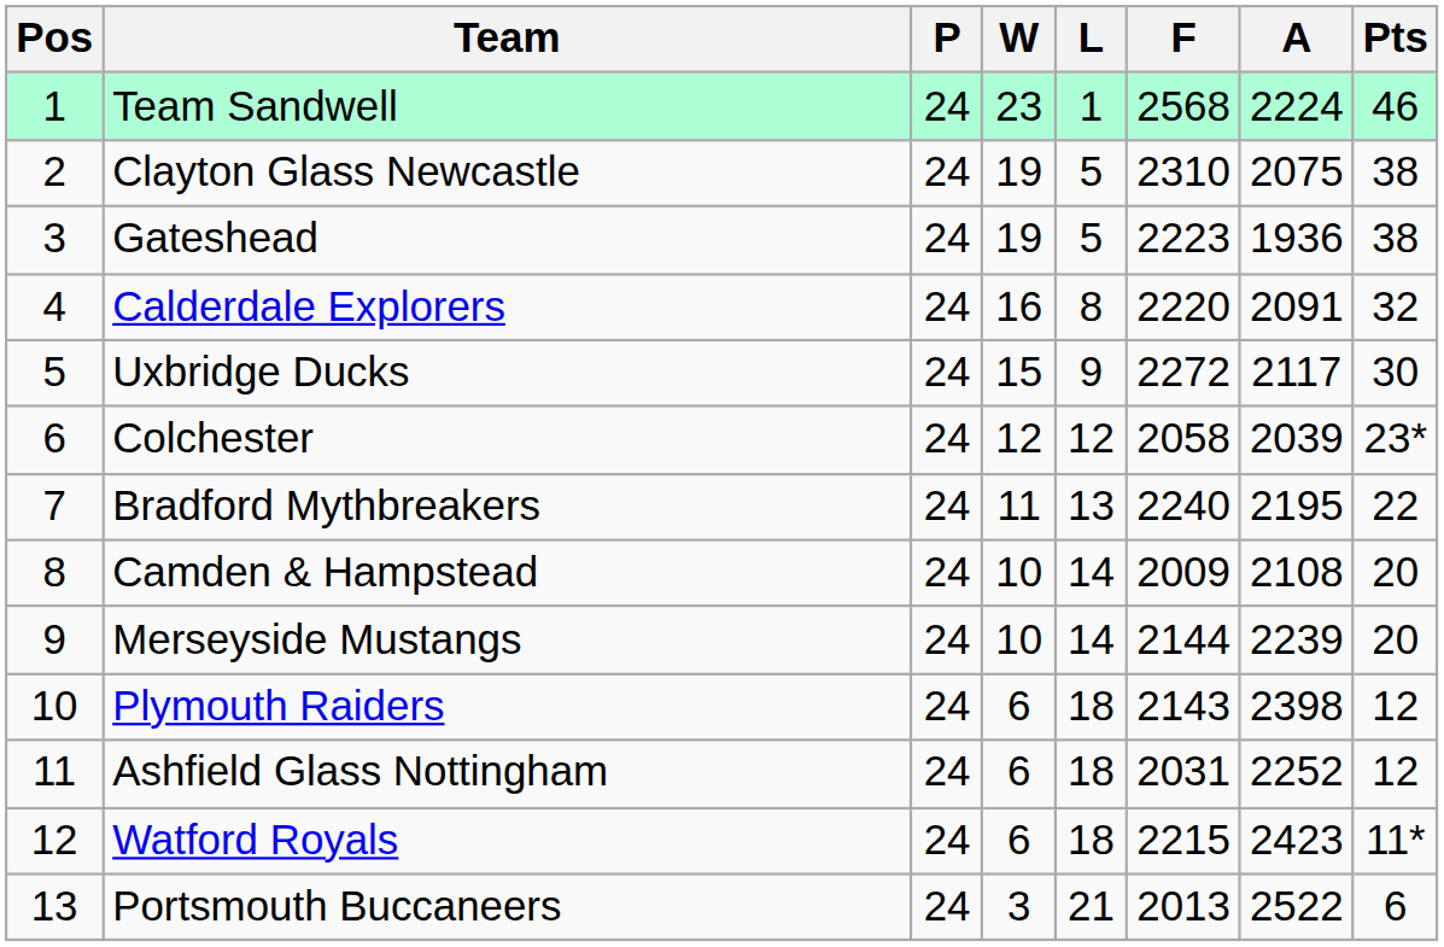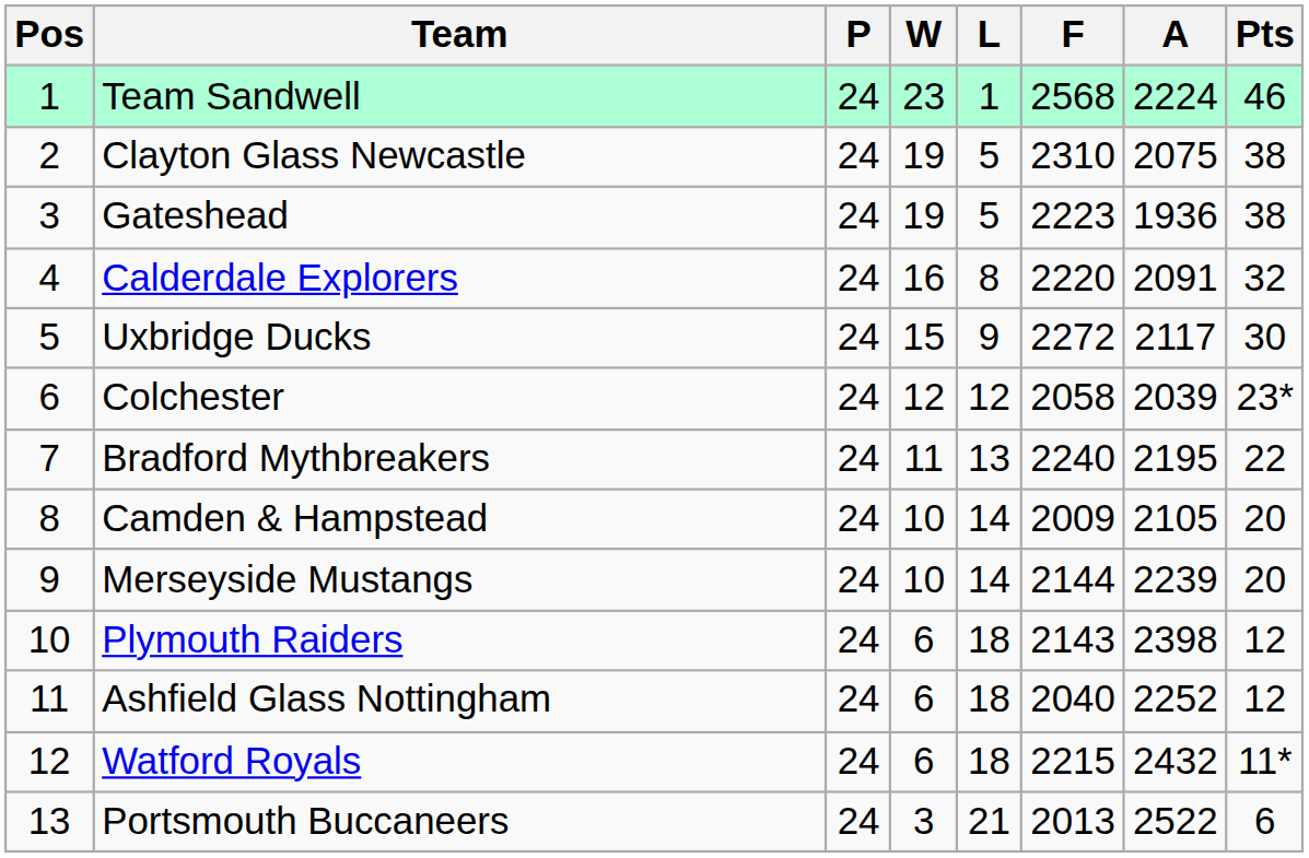Camden & Hampstead | A: 2108 -> 2105
Ashfield Glass Nottingham | F: 2031 -> 2040
Watford Royals | A: 2423 -> 2432
